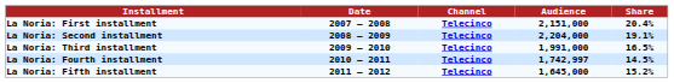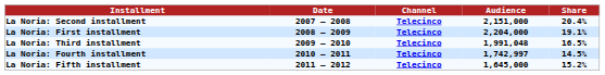2007 – 2008 | Installment: La Noria: First installment -> La Noria: Second installment
2008 – 2009 | Installment: La Noria: Second installment -> La Noria: First installment
2009 – 2010 | Audience: 1,991,000 -> 1,991,048
